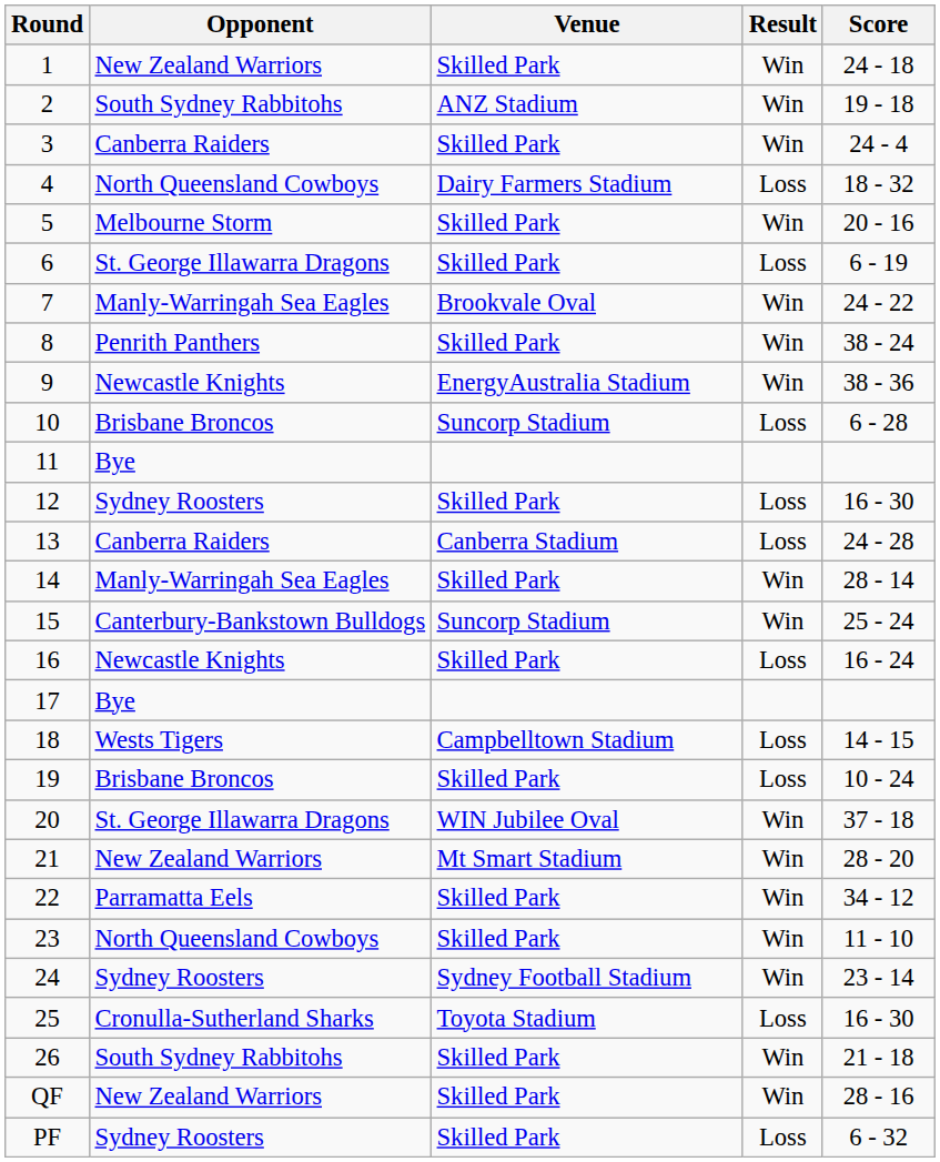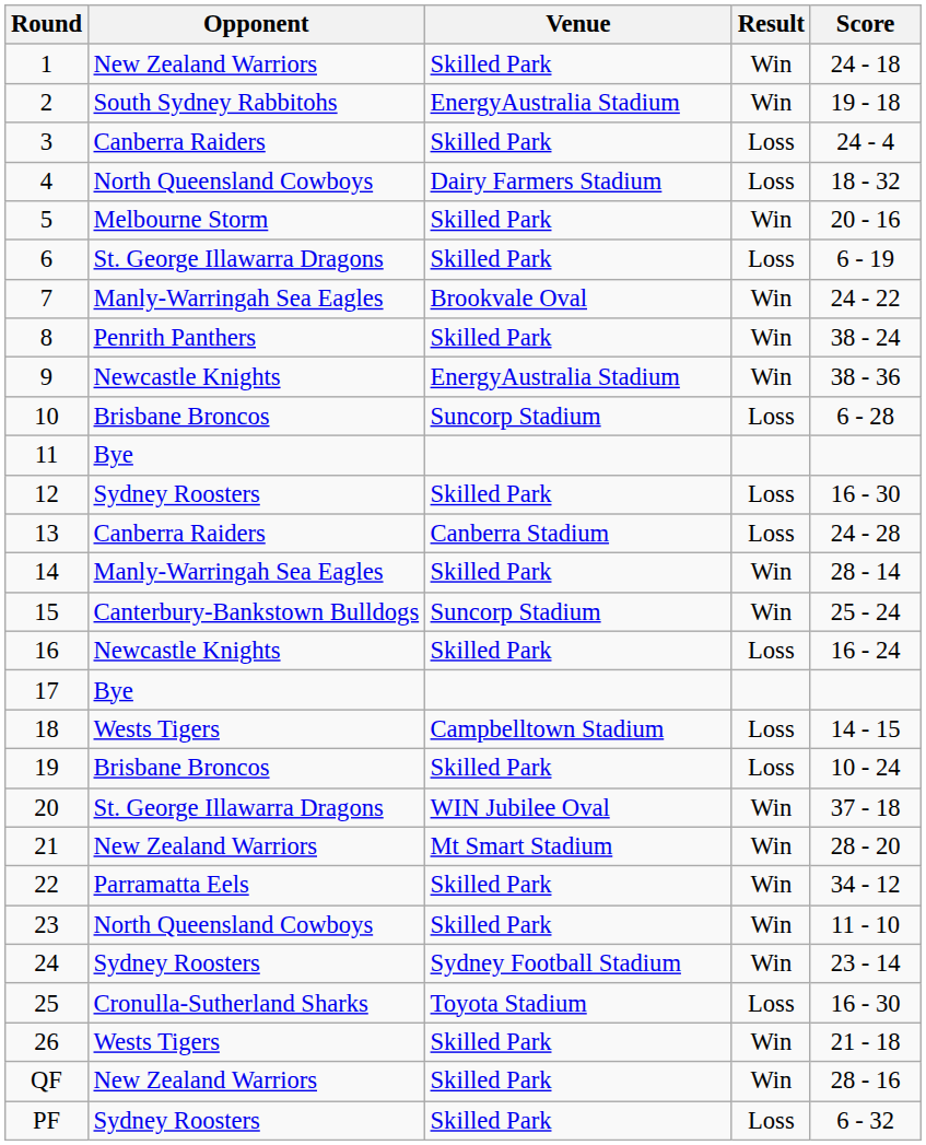2 | Venue: ANZ Stadium -> EnergyAustralia Stadium
3 | Result: Win -> Loss
26 | Opponent: South Sydney Rabbitohs -> Wests Tigers
